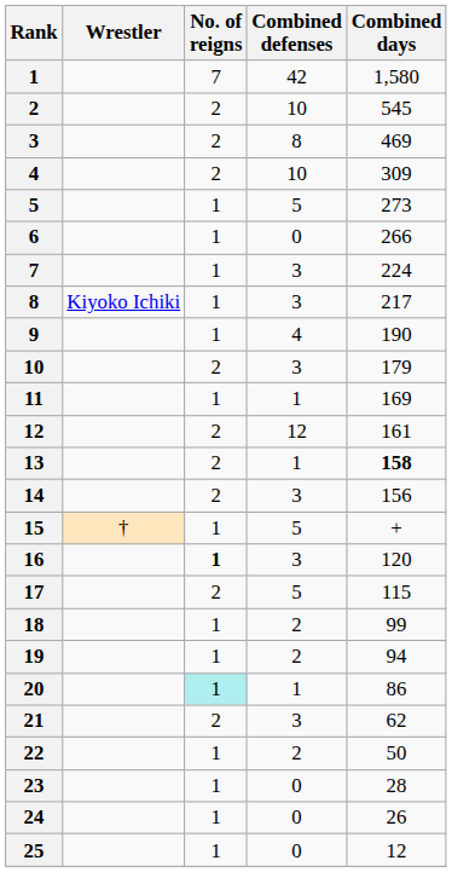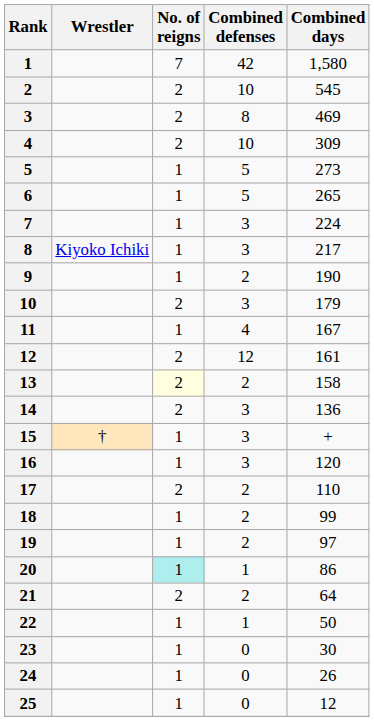6 | Combined defenses: 0 -> 5
6 | Combined days: 266 -> 265
9 | Combined defenses: 4 -> 2
11 | Combined defenses: 1 -> 4
11 | Combined days: 169 -> 167
13 | No. of reigns: no background -> lightyellow background
13 | Combined defenses: 1 -> 2
13 | Combined days: bold -> normal
14 | Combined days: 156 -> 136
15 | Combined defenses: 5 -> 3
16 | No. of reigns: bold -> normal
17 | Combined defenses: 5 -> 2
17 | Combined days: 115 -> 110
19 | Combined days: 94 -> 97
21 | Combined defenses: 3 -> 2
21 | Combined days: 62 -> 64
22 | Combined defenses: 2 -> 1
23 | Combined days: 28 -> 30
